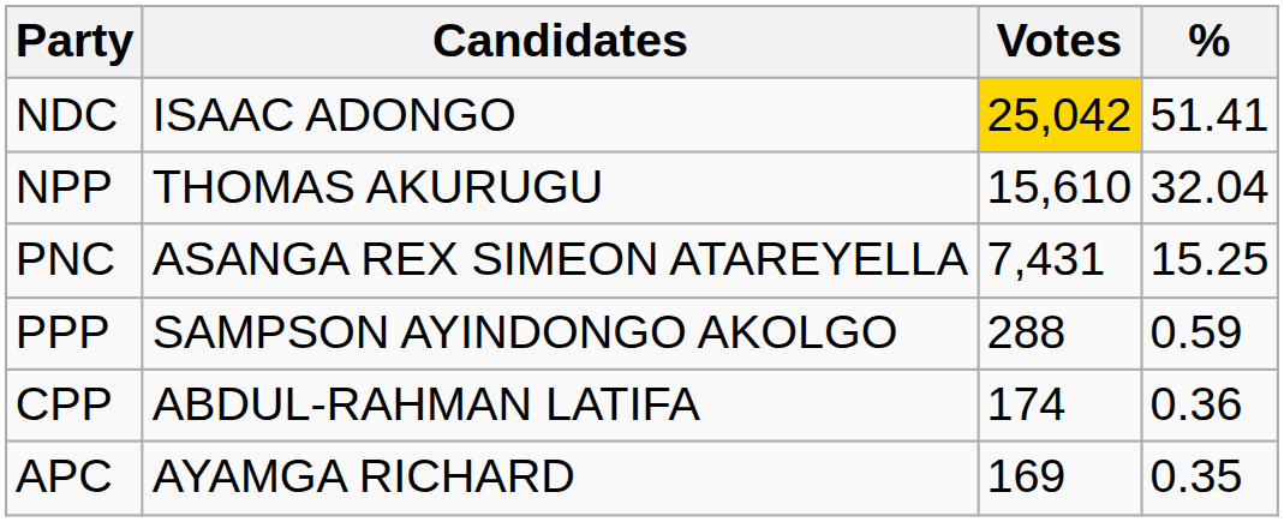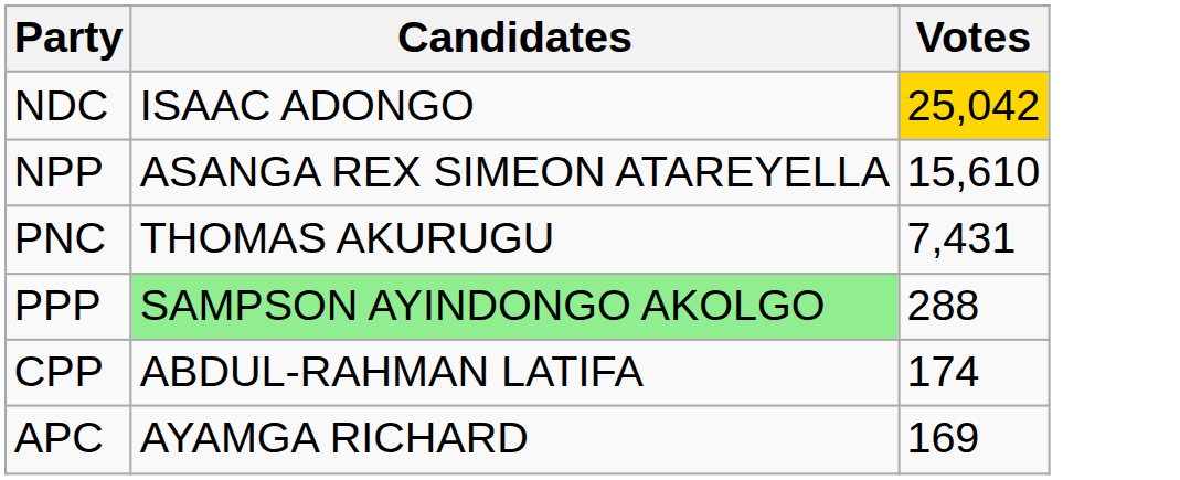- column: % | 51.41 | 32.04 | 15.25 | 0.59 | 0.36 | 0.35
NPP | Candidates: THOMAS AKURUGU -> ASANGA REX SIMEON ATAREYELLA
PNC | Candidates: ASANGA REX SIMEON ATAREYELLA -> THOMAS AKURUGU
PPP | Candidates: no background -> lightgreen background
